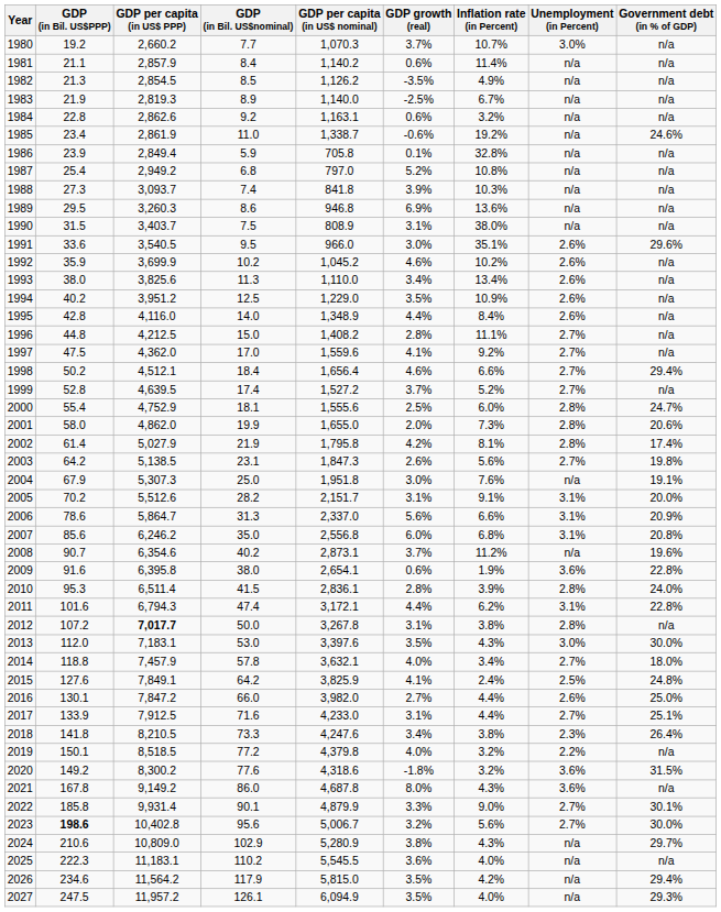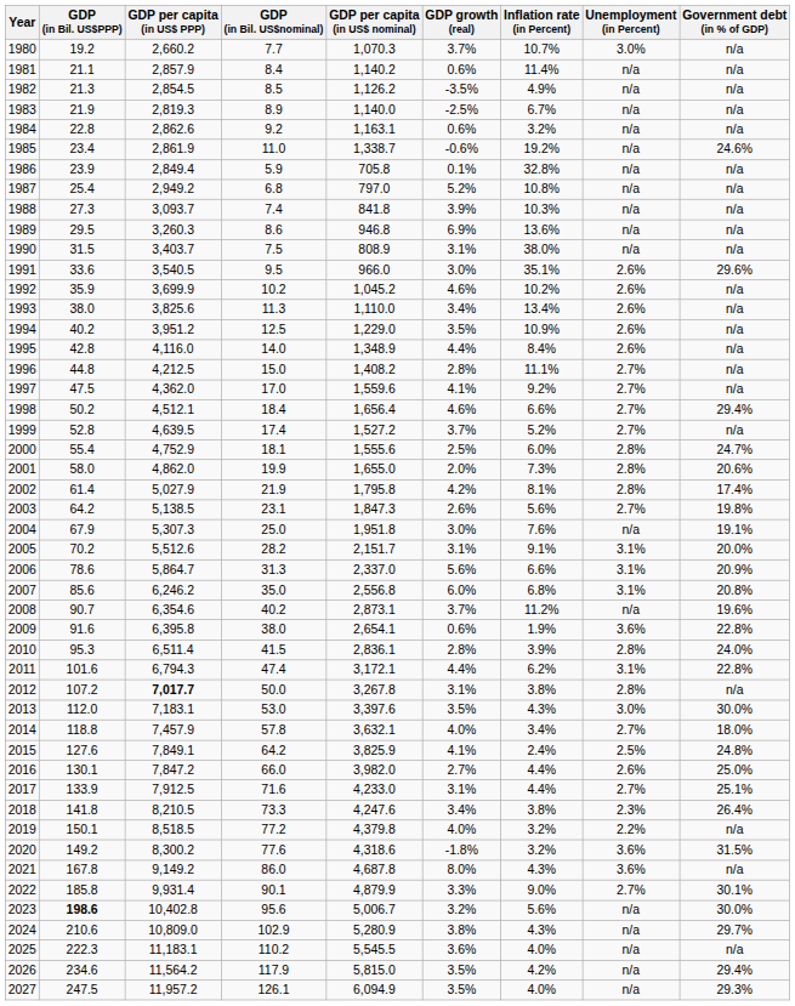2023 | Unemployment (in Percent): 2.7% -> n/a
